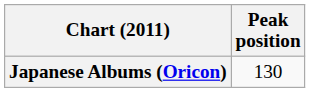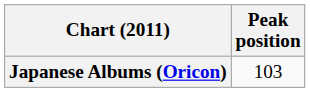Japanese Albums (Oricon) | Peak position: 130 -> 103
